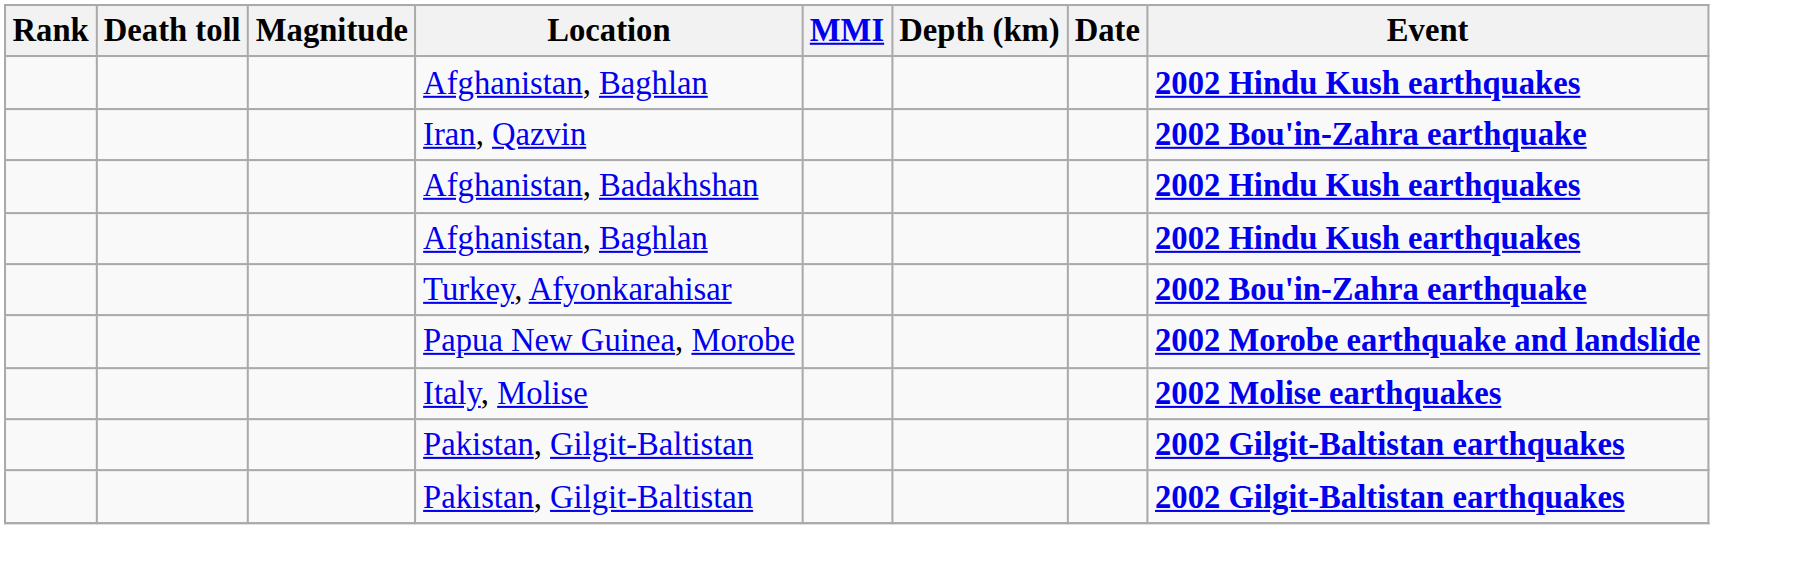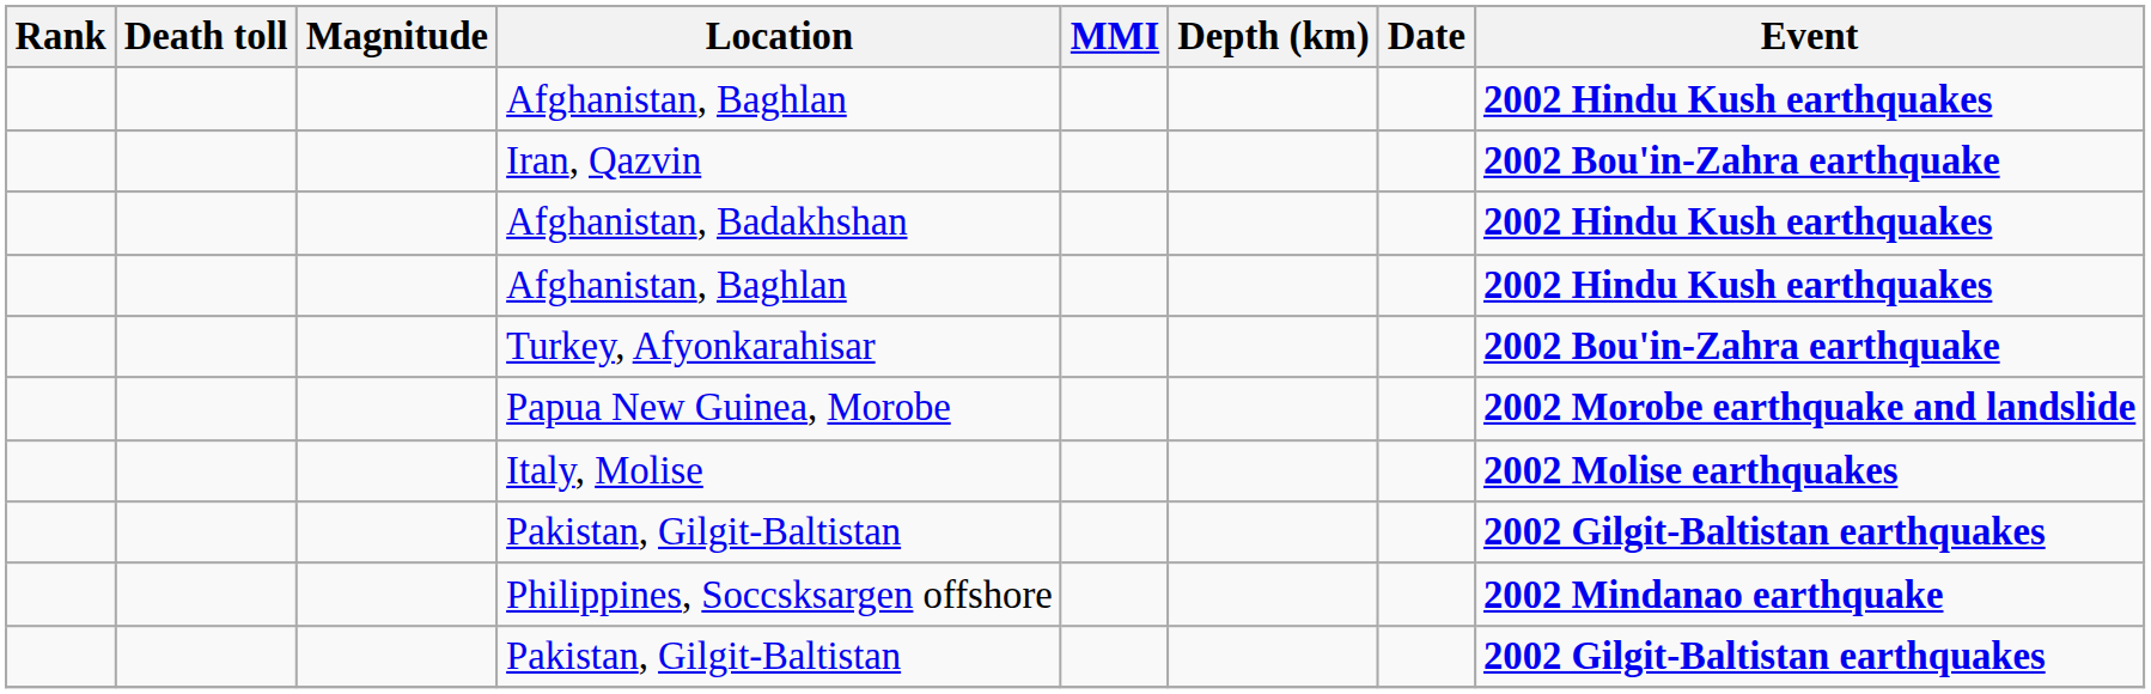+ row: Philippines, Soccsksargen offshore | 2002 Mindanao earthquake
